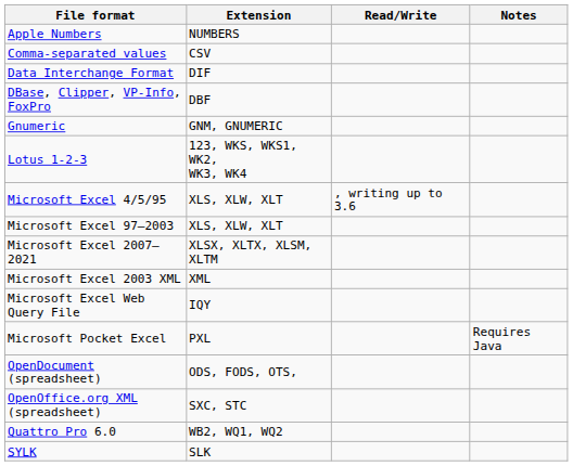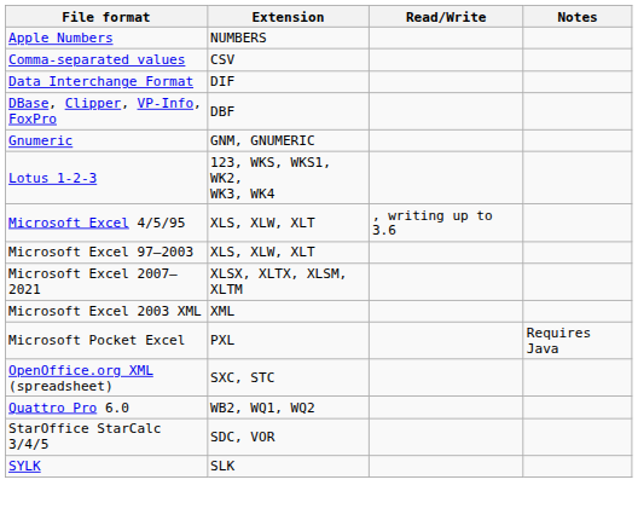- row: Microsoft Excel Web Query File | IQY
- row: OpenDocument (spreadsheet) | ODS, FODS, OTS,
+ row: StarOffice StarCalc 3/4/5 | SDC, VOR
